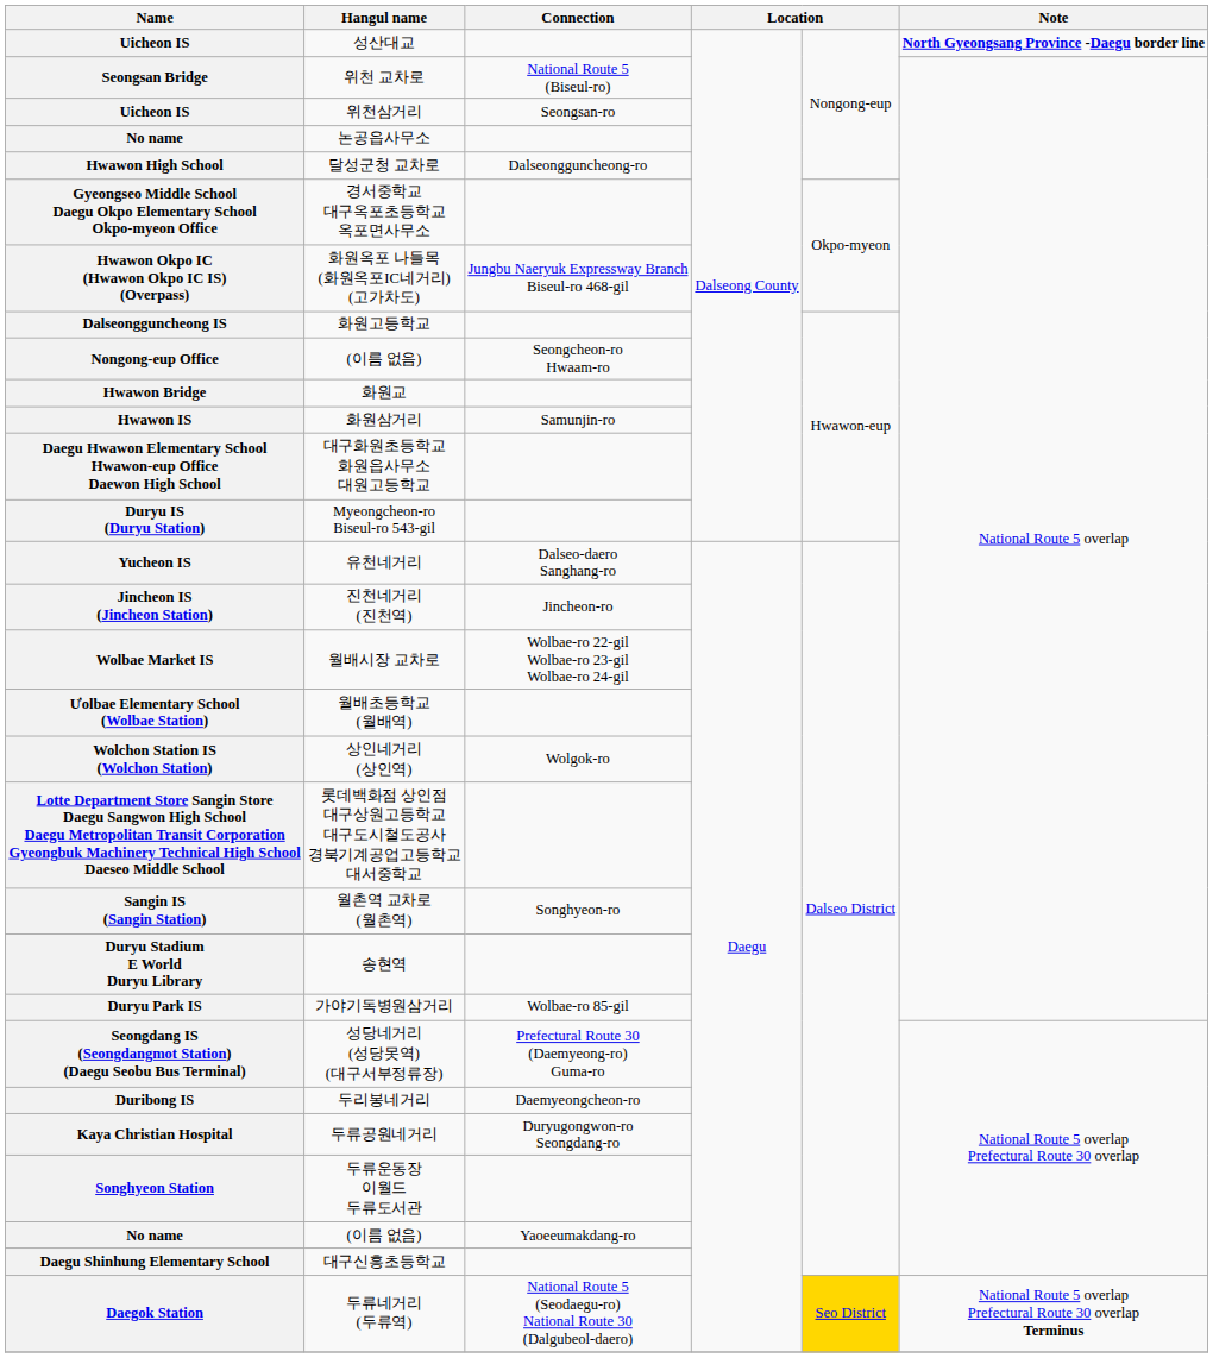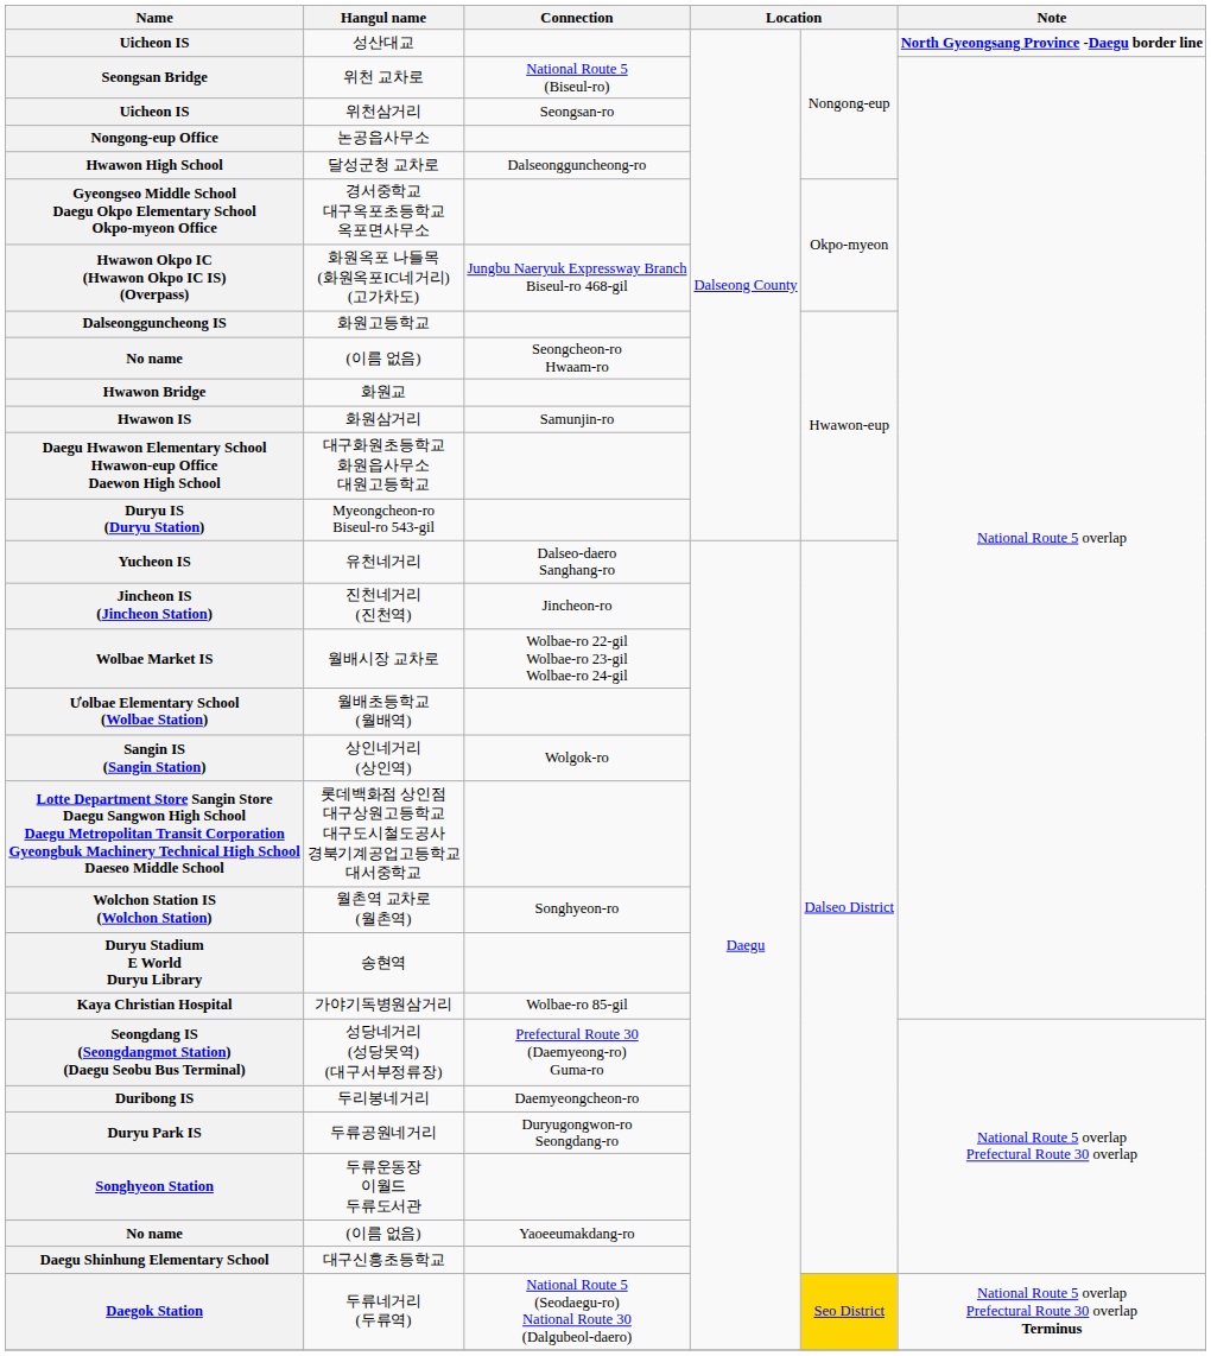논공읍사무소 | Name: No name -> Nongong-eup Office
(이름 없음) / Seongcheon-ro Hwaam-ro | Name: Nongong-eup Office -> No name
상인네거리 (상인역) | Name: Wolchon Station IS (Wolchon Station) -> Sangin IS (Sangin Station)
월촌역 교차로 (월촌역) | Name: Sangin IS (Sangin Station) -> Wolchon Station IS (Wolchon Station)
가야기독병원삼거리 | Name: Duryu Park IS -> Kaya Christian Hospital
두류공원네거리 | Name: Kaya Christian Hospital -> Duryu Park IS
